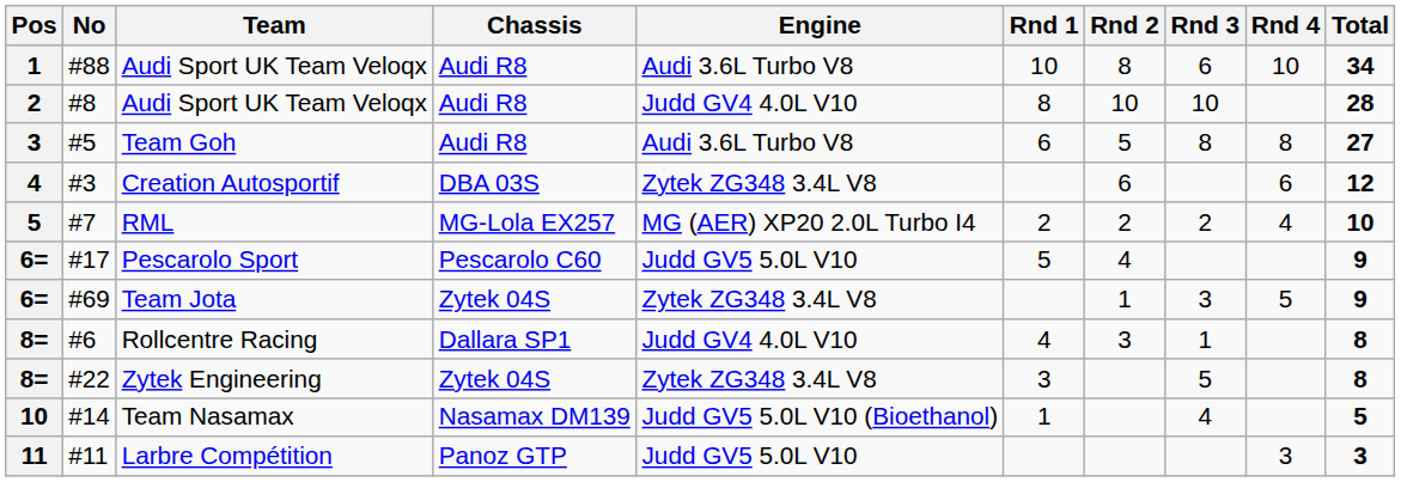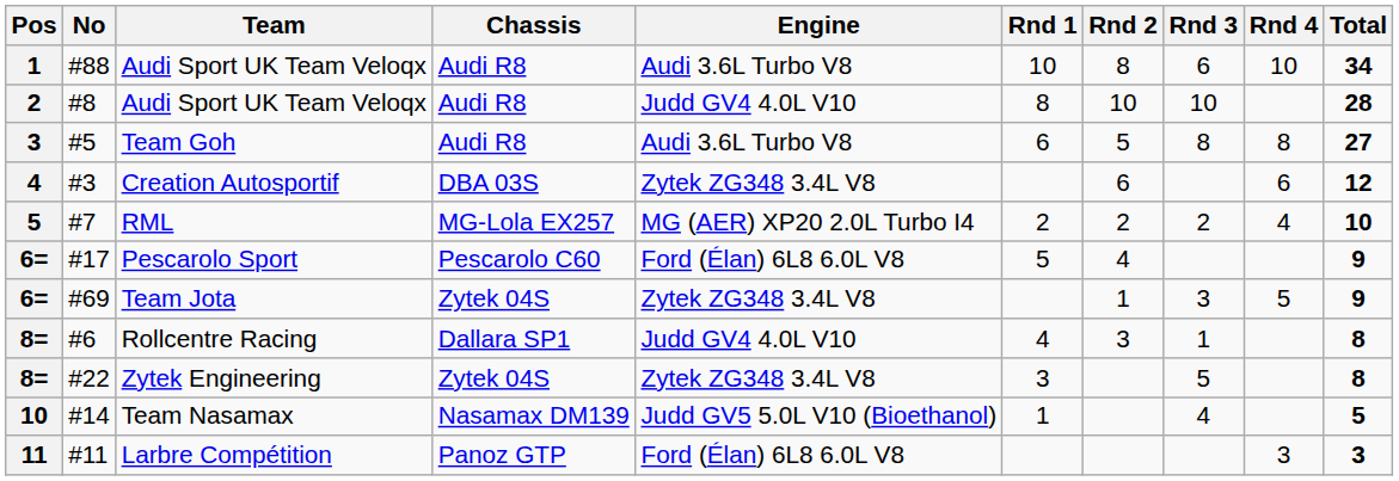Pescarolo Sport | Engine: Judd GV5 5.0L V10 -> Ford (Élan) 6L8 6.0L V8
Larbre Compétition | Engine: Judd GV5 5.0L V10 -> Ford (Élan) 6L8 6.0L V8
